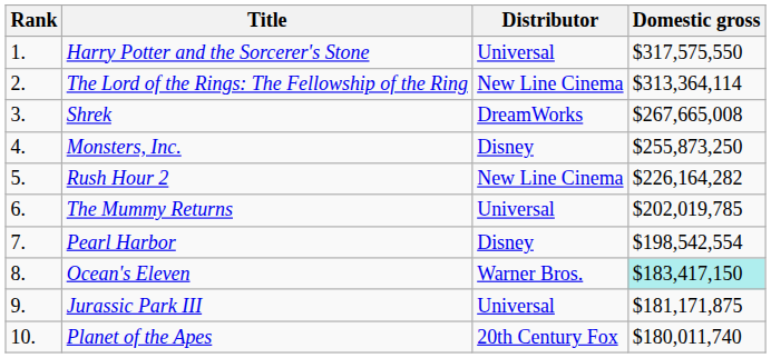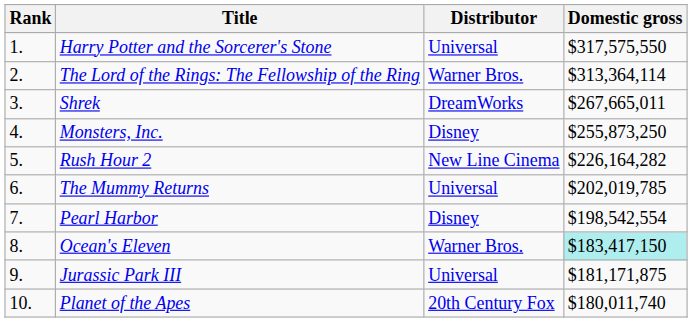The Lord of the Rings: The Fellowship of the Ring | Distributor: New Line Cinema -> Warner Bros.
Shrek | Domestic gross: $267,665,008 -> $267,665,011
